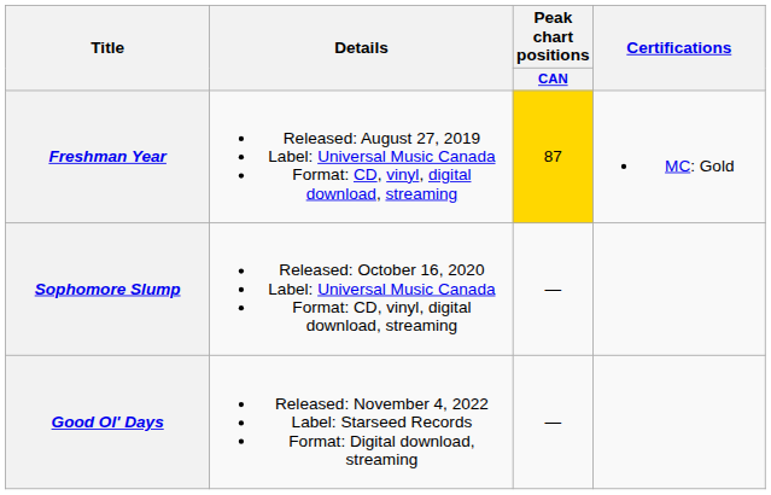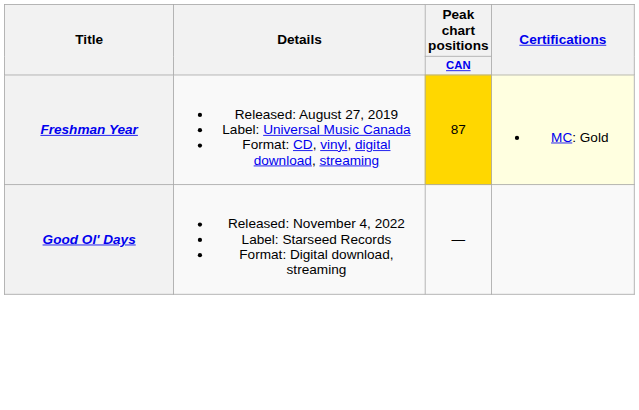Freshman Year | Certifications: no background -> lightyellow background
- row: Sophomore Slump | Released: October 16, 2020 Label: Universal Music Canada Format: CD, vinyl, digital download, streaming | —
